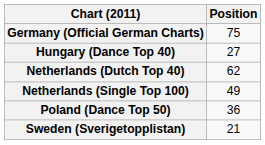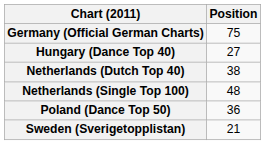Netherlands (Dutch Top 40) | Position: 62 -> 38
Netherlands (Single Top 100) | Position: 49 -> 48
